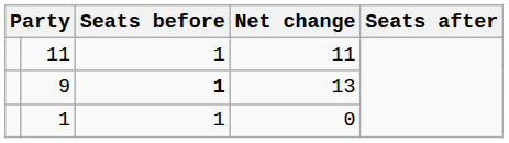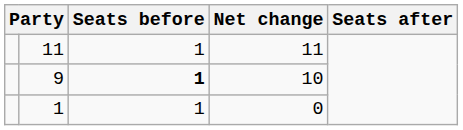9 | Net change: 13 -> 10
